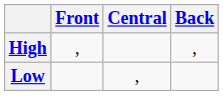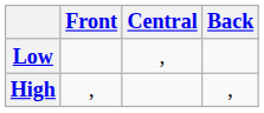rows swapped: High <-> Low
